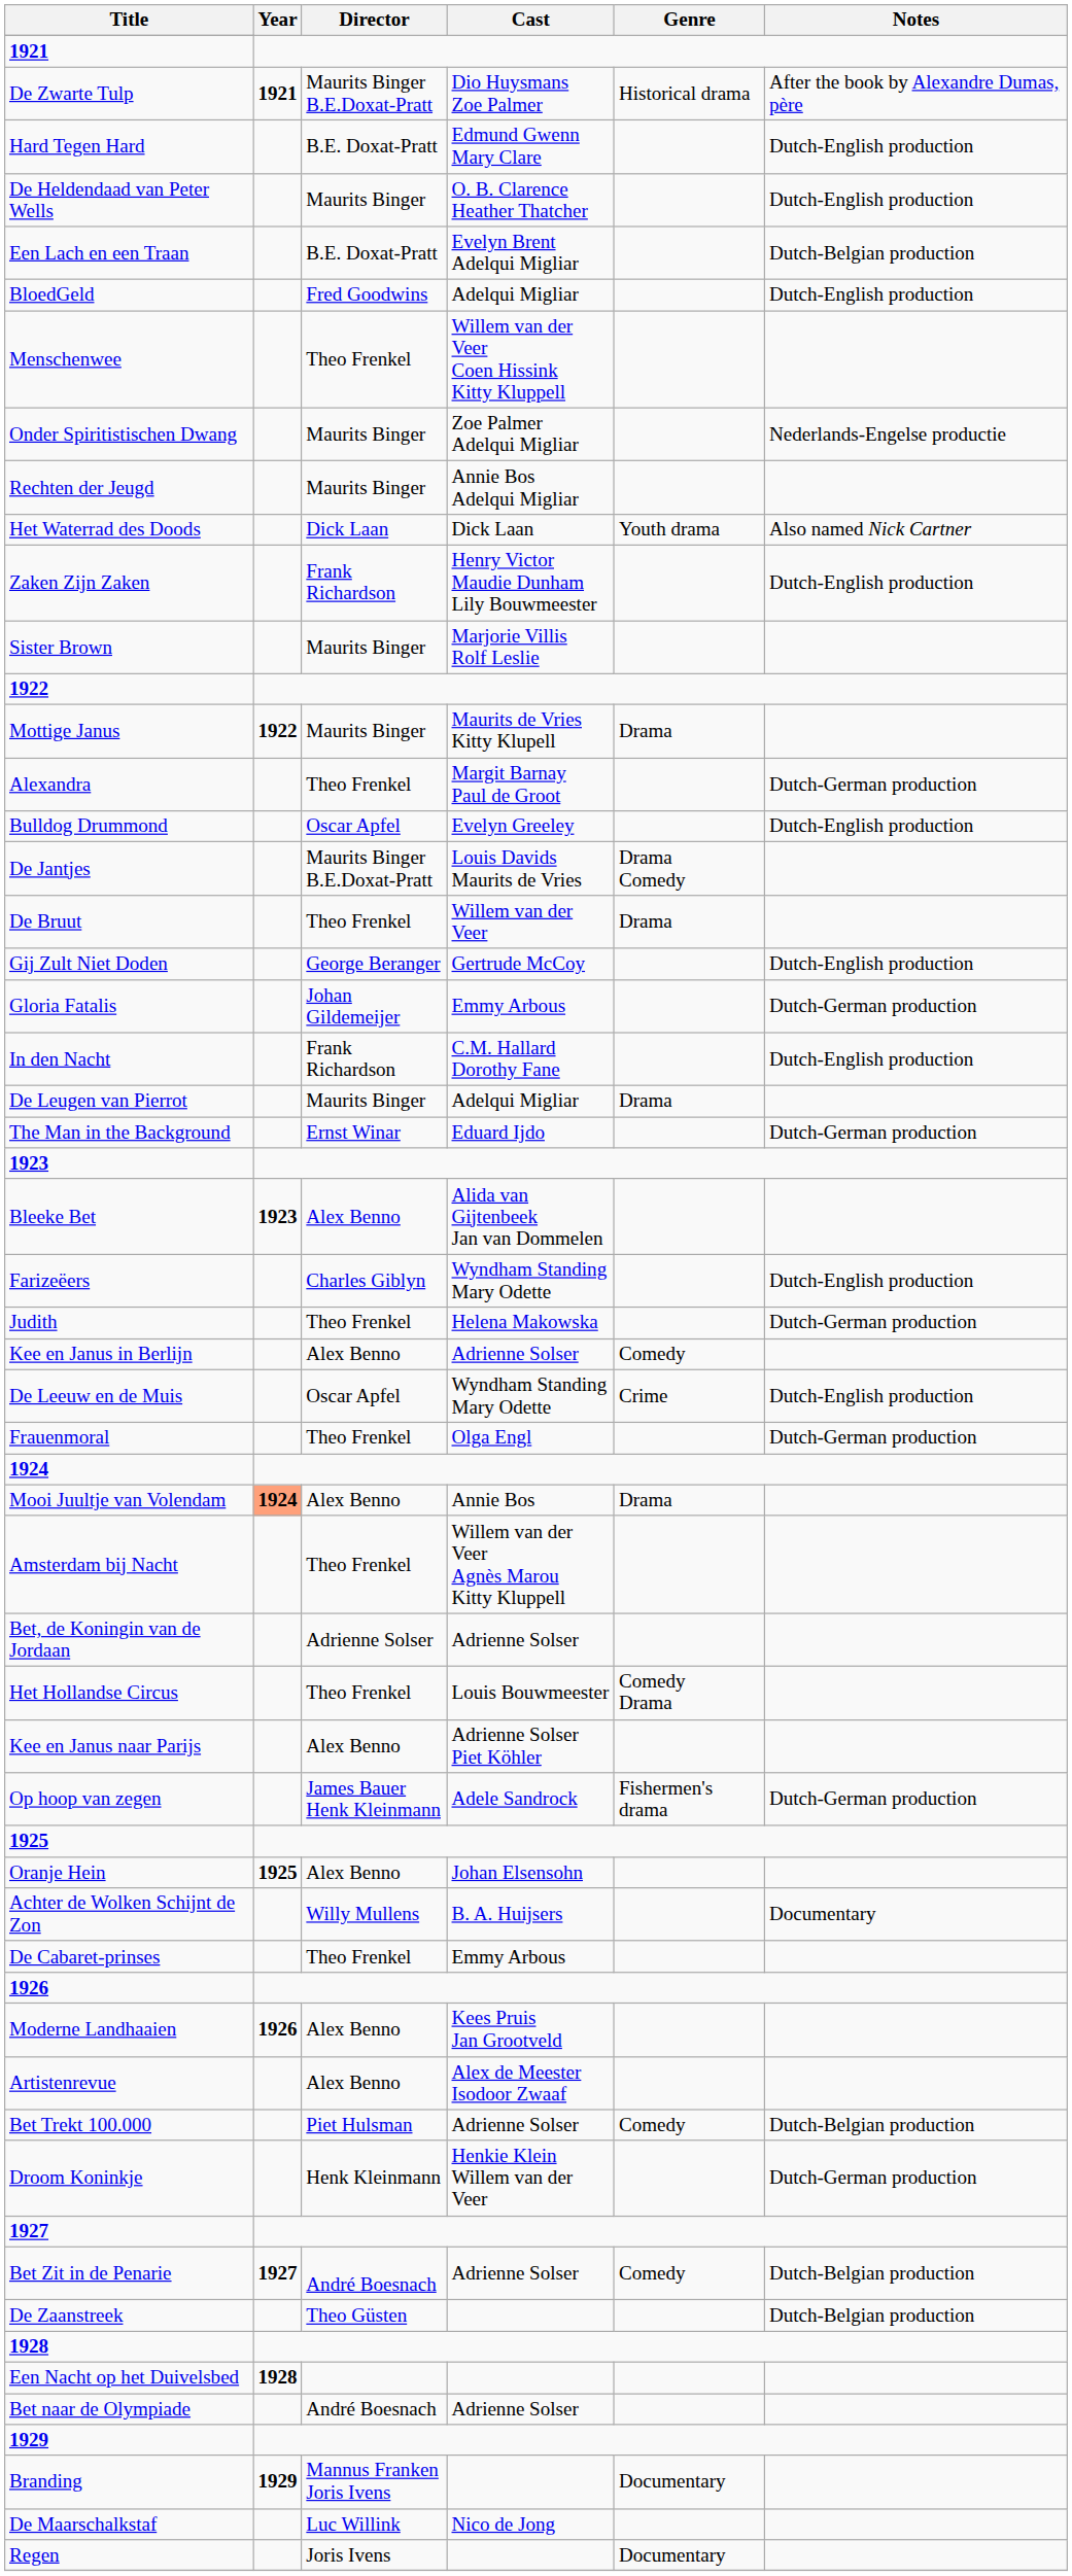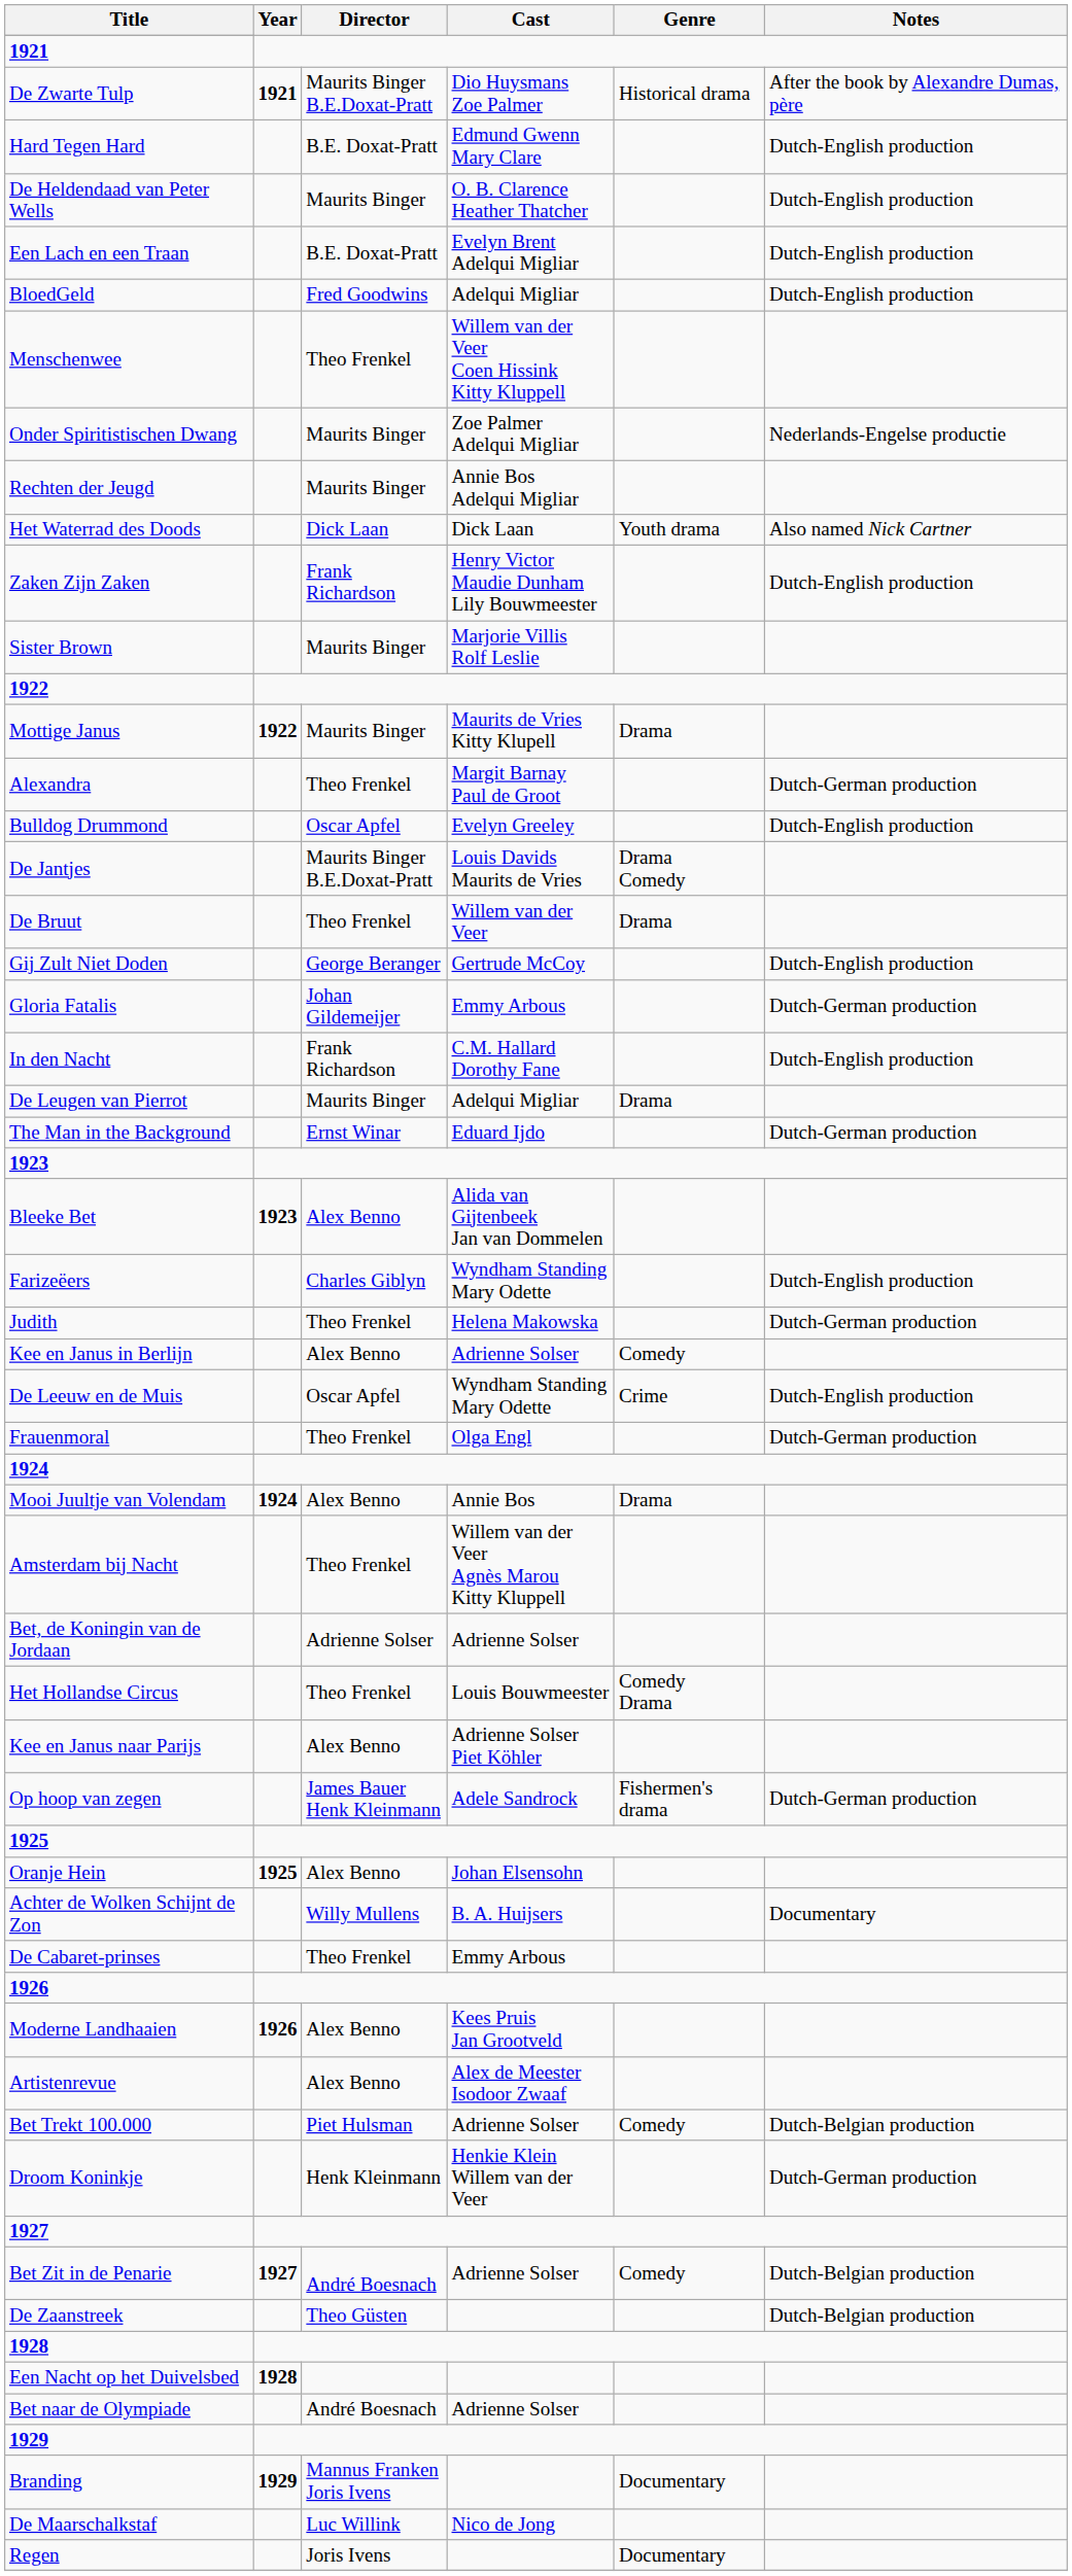Een Lach en een Traan | Notes: Dutch-Belgian production -> Dutch-English production
Mooi Juultje van Volendam | Year: lightsalmon background -> no background
